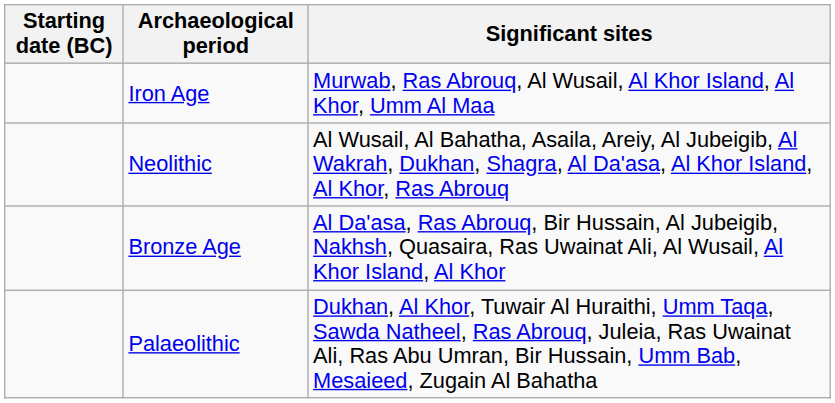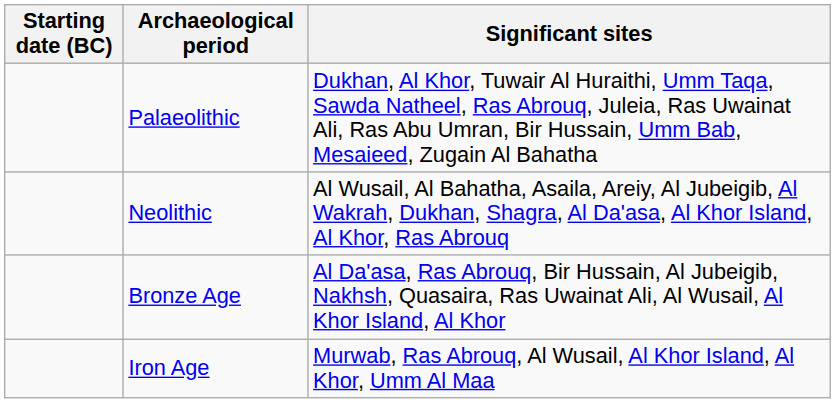rows swapped: Palaeolithic <-> Iron Age
